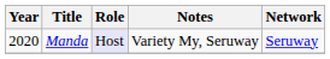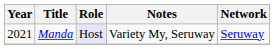Manda | Year: 2020 -> 2021
